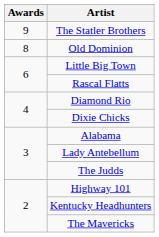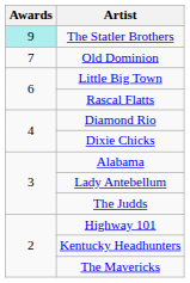The Statler Brothers | Awards: no background -> paleturquoise background
Old Dominion | Awards: 8 -> 7
